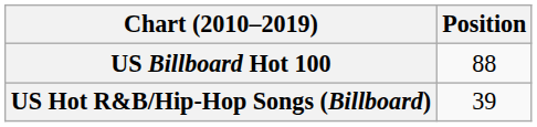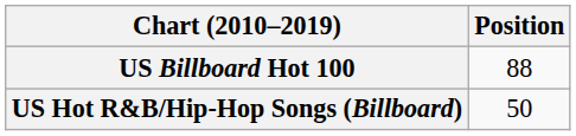US Hot R&B/Hip-Hop Songs (Billboard) | Position: 39 -> 50
